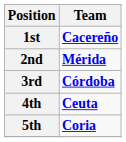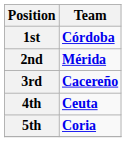1st | Team: Cacereño -> Córdoba
3rd | Team: Córdoba -> Cacereño
